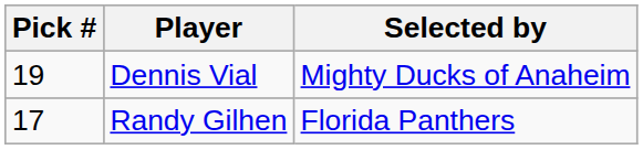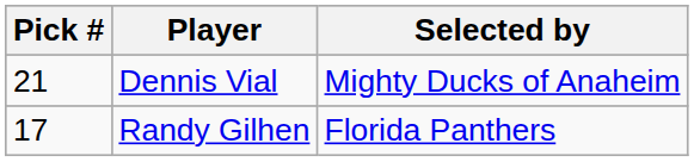Dennis Vial | Pick #: 19 -> 21
